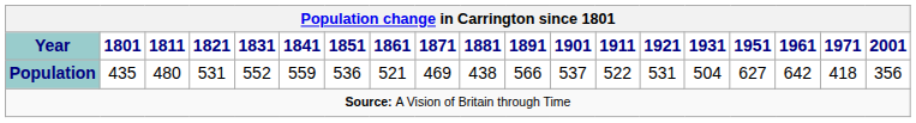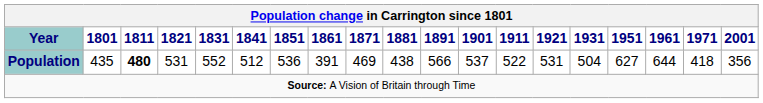Population | 1811: normal -> bold
Population | 1841: 559 -> 512
Population | 1861: 521 -> 391
Population | 1961: 642 -> 644
